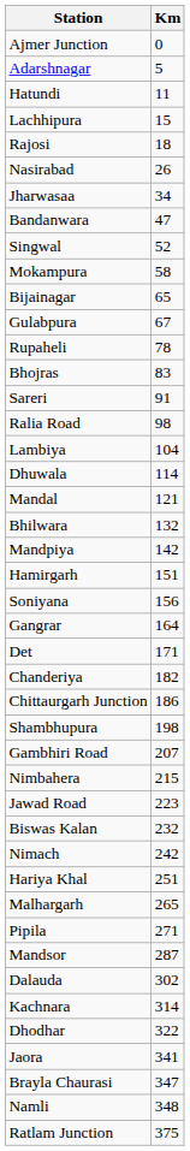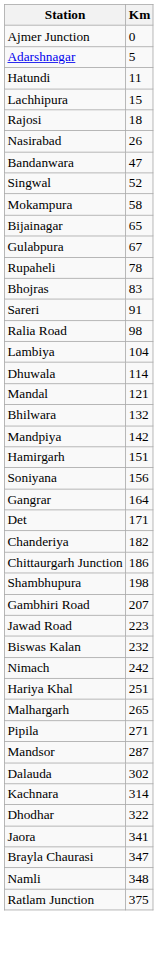- row: Jharwasaa | 34
- row: Nimbahera | 215
